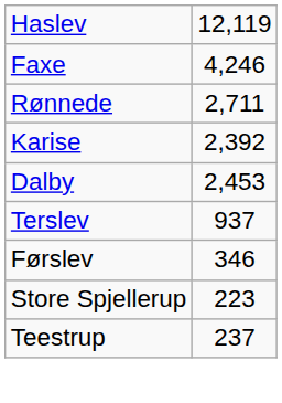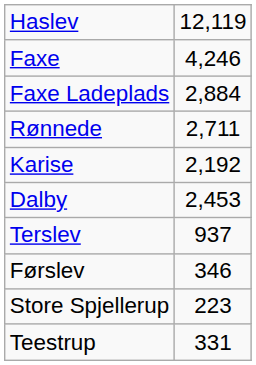+ row: Faxe Ladeplads | 2,884
Karise | column 2: 2,392 -> 2,192
Teestrup | column 2: 237 -> 331
